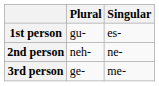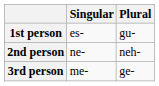columns swapped: Singular <-> Plural
